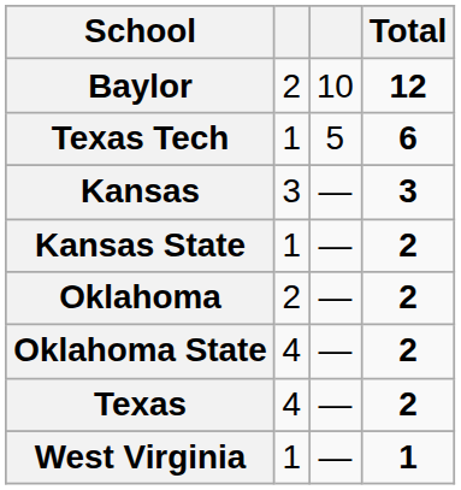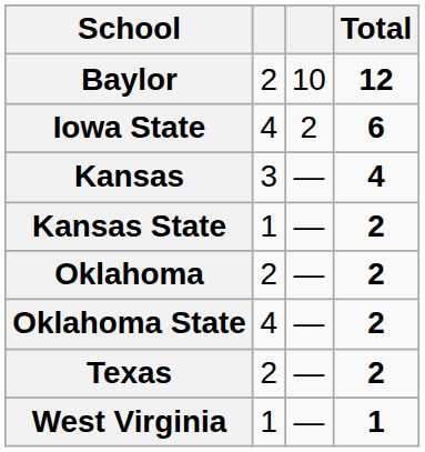+ row: Iowa State | 4 | 2 | 6
- row: Texas Tech | 1 | 5 | 6
Kansas | Total: 3 -> 4
Texas | column 2: 4 -> 2
